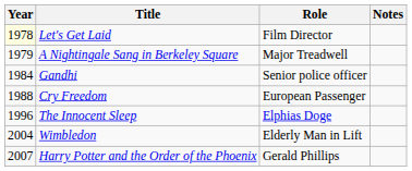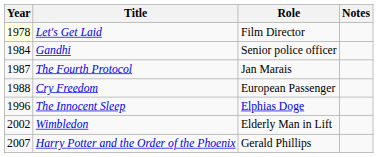- row: 1979 | A Nightingale Sang in Berkeley Square | Major Treadwell
+ row: 1987 | The Fourth Protocol | Jan Marais
Wimbledon | Year: 2004 -> 2002
